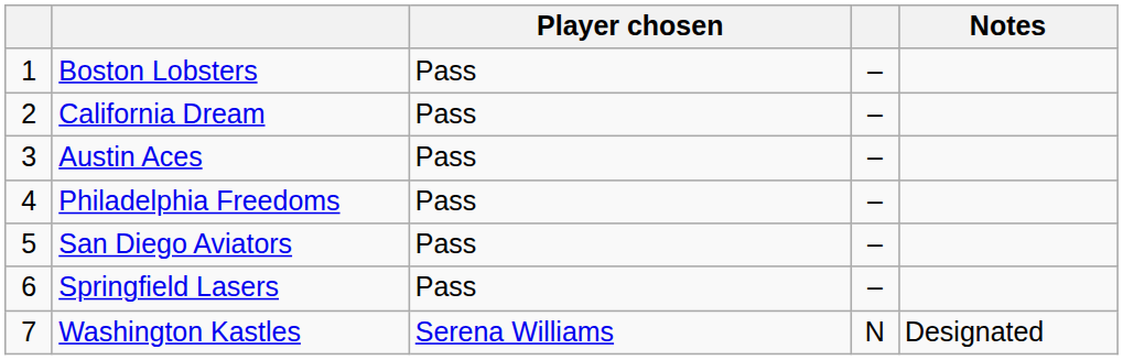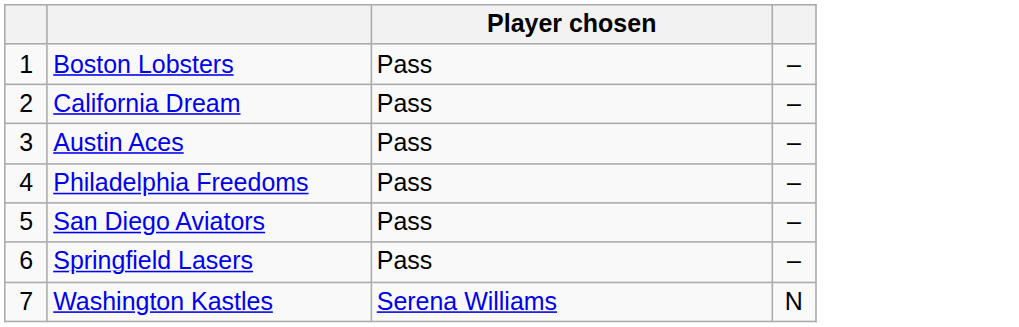- column: Notes | Designated
